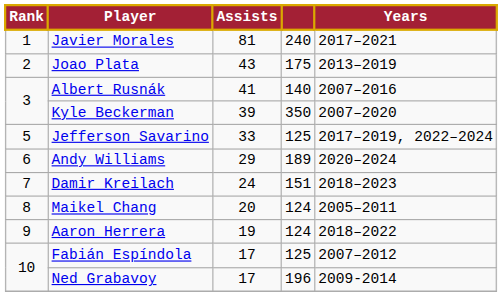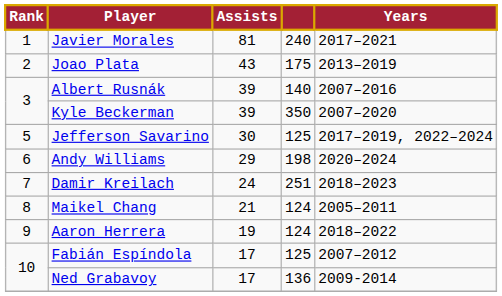Albert Rusnák | Assists: 41 -> 39
Jefferson Savarino | Assists: 33 -> 30
Andy Williams | column 4: 189 -> 198
Damir Kreilach | column 4: 151 -> 251
Maikel Chang | Assists: 20 -> 21
Ned Grabavoy | column 4: 196 -> 136
